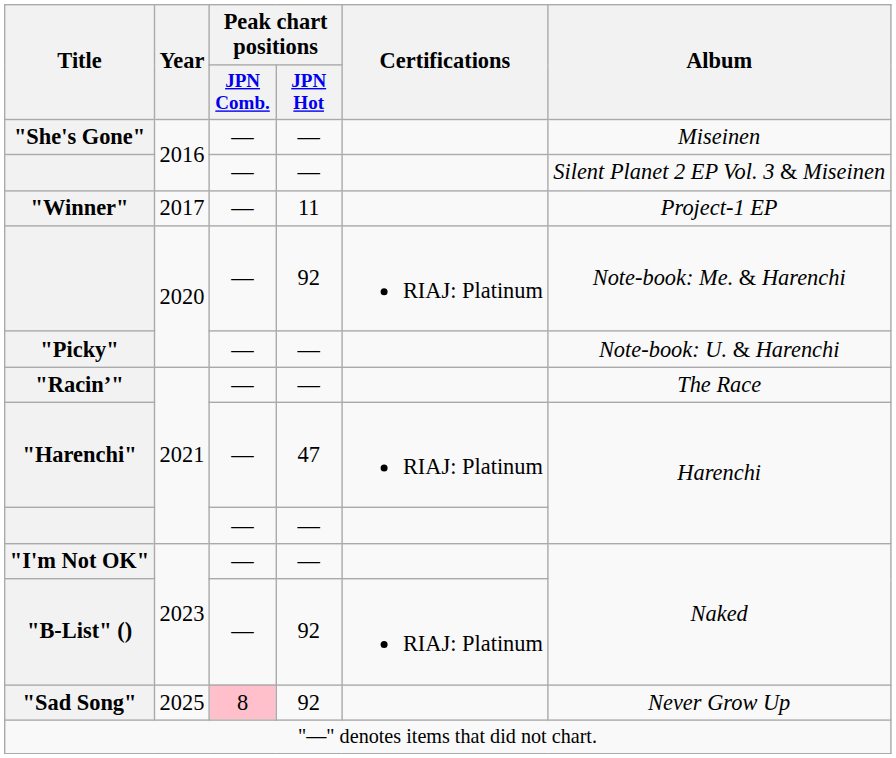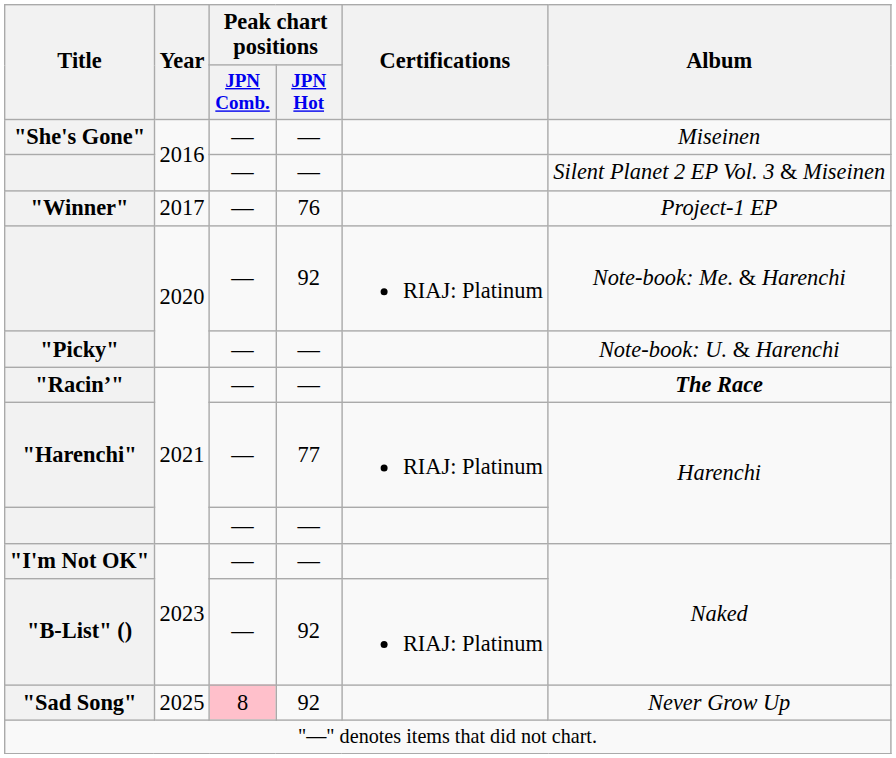"Winner" | Peak chart positions / JPN Hot: 11 -> 76
"Racin’" | Album: normal -> bold
"Harenchi" | Peak chart positions / JPN Hot: 47 -> 77
